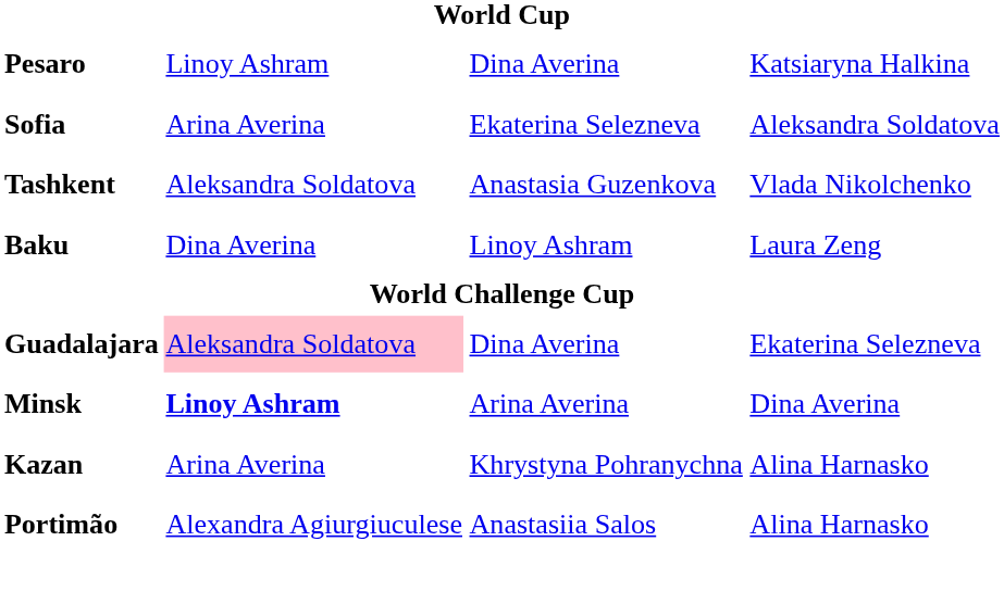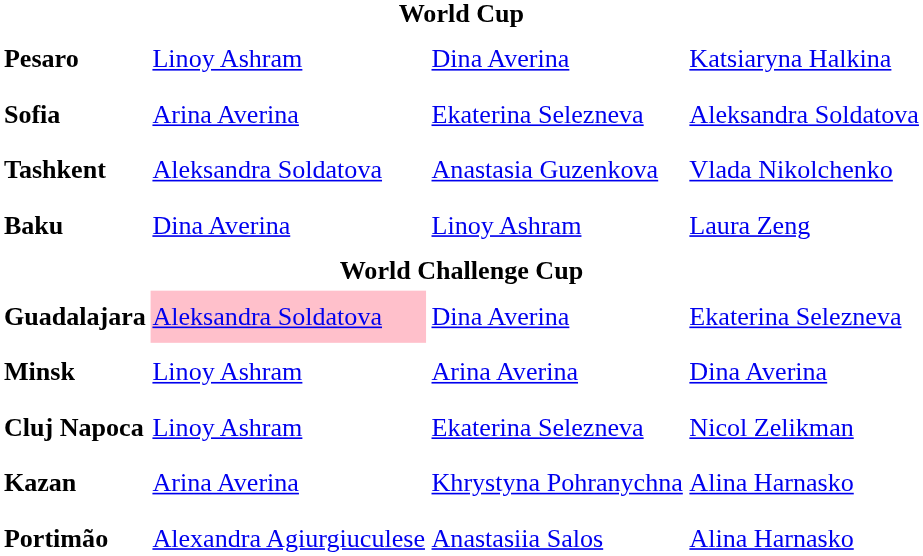Minsk | column 2: bold -> normal
+ row: Cluj Napoca | Linoy Ashram | Ekaterina Selezneva | Nicol Zelikman
